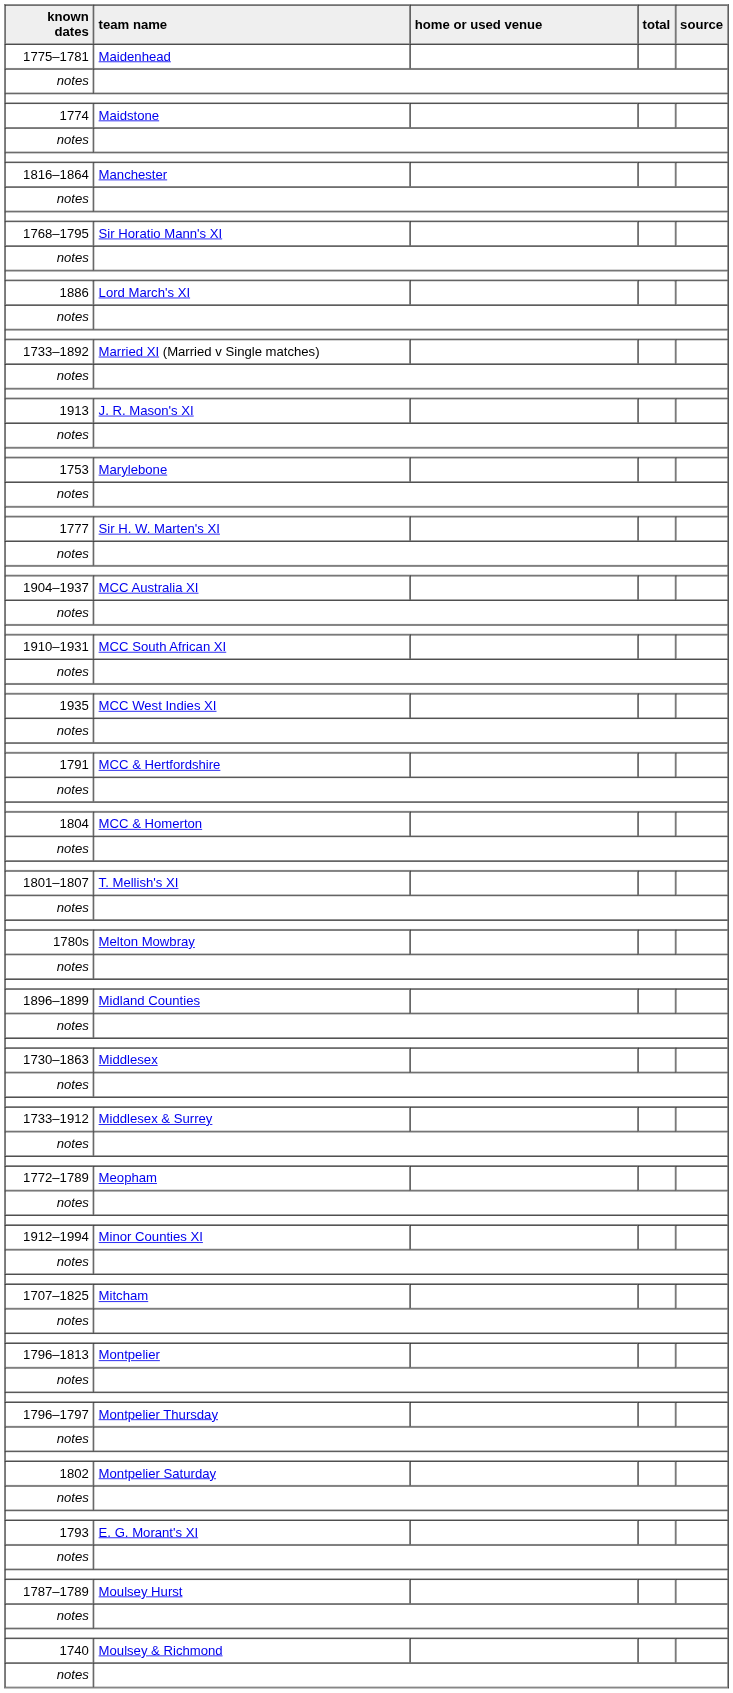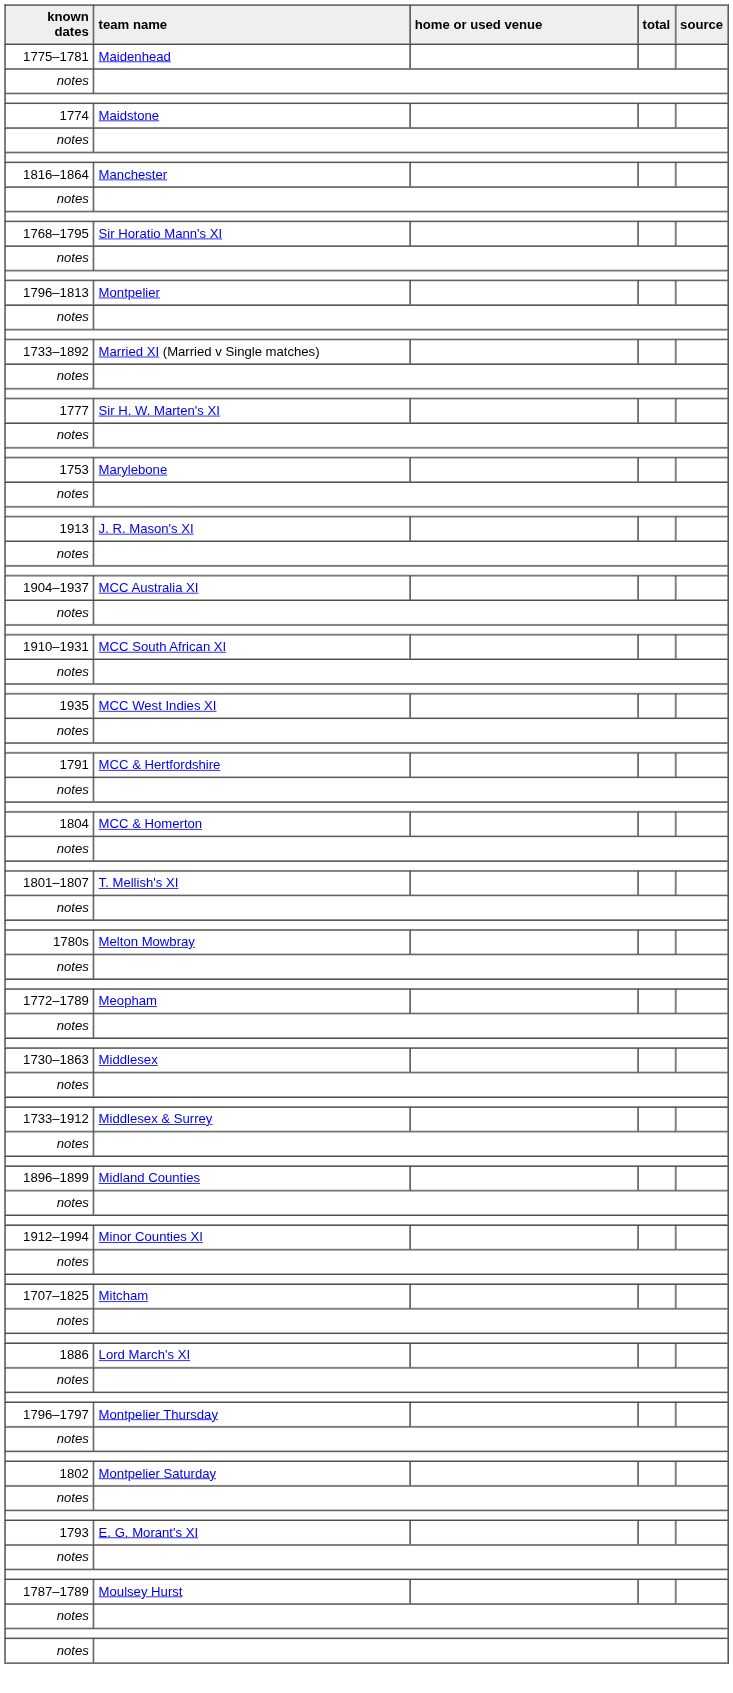rows swapped: 1886 <-> 1796–1813
rows swapped: 1777 <-> 1913
rows swapped: 1772–1789 <-> 1896–1899
- row: 1740 | Moulsey & Richmond
